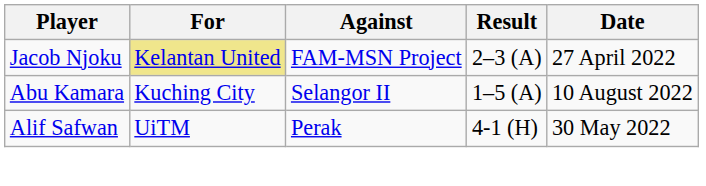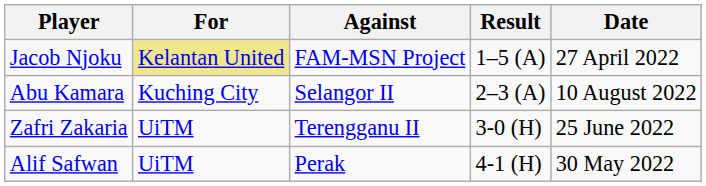Jacob Njoku | Result: 2–3 (A) -> 1–5 (A)
Abu Kamara | Result: 1–5 (A) -> 2–3 (A)
+ row: Zafri Zakaria | UiTM | Terengganu II | 3-0 (H) | 25 June 2022
